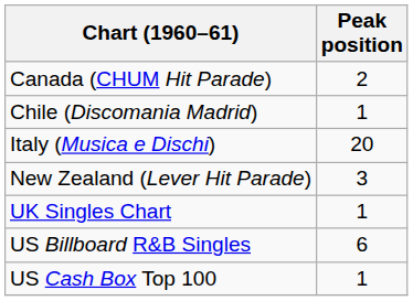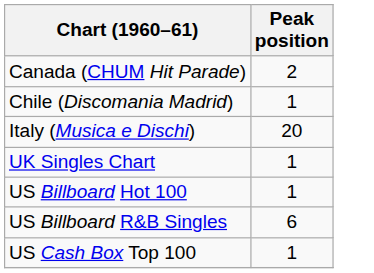- row: New Zealand (Lever Hit Parade) | 3
+ row: US Billboard Hot 100 | 1
